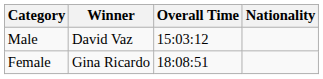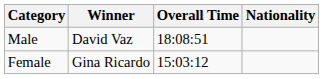Male | Overall Time: 15:03:12 -> 18:08:51
Female | Overall Time: 18:08:51 -> 15:03:12
